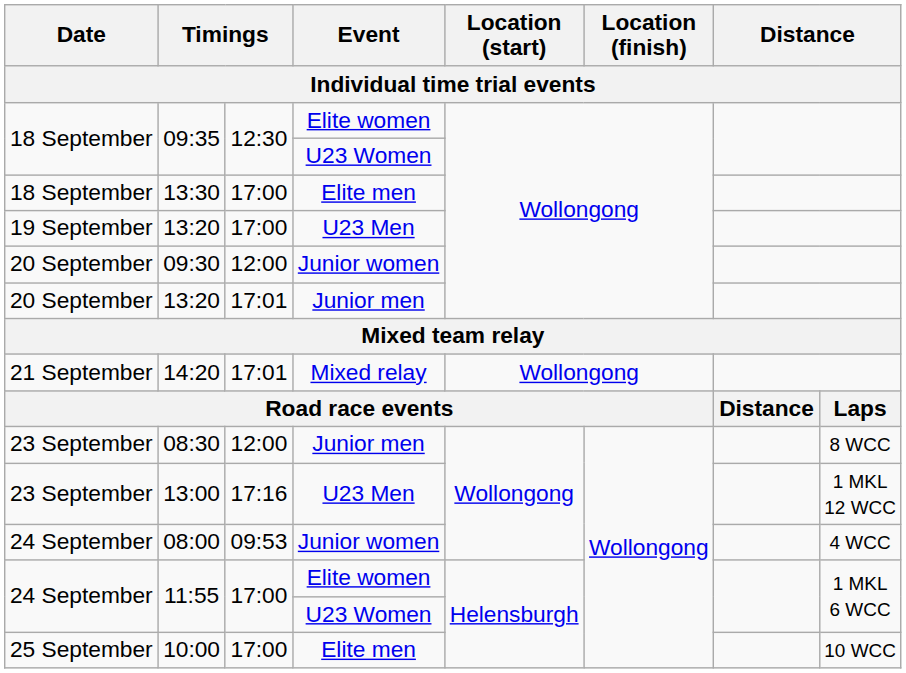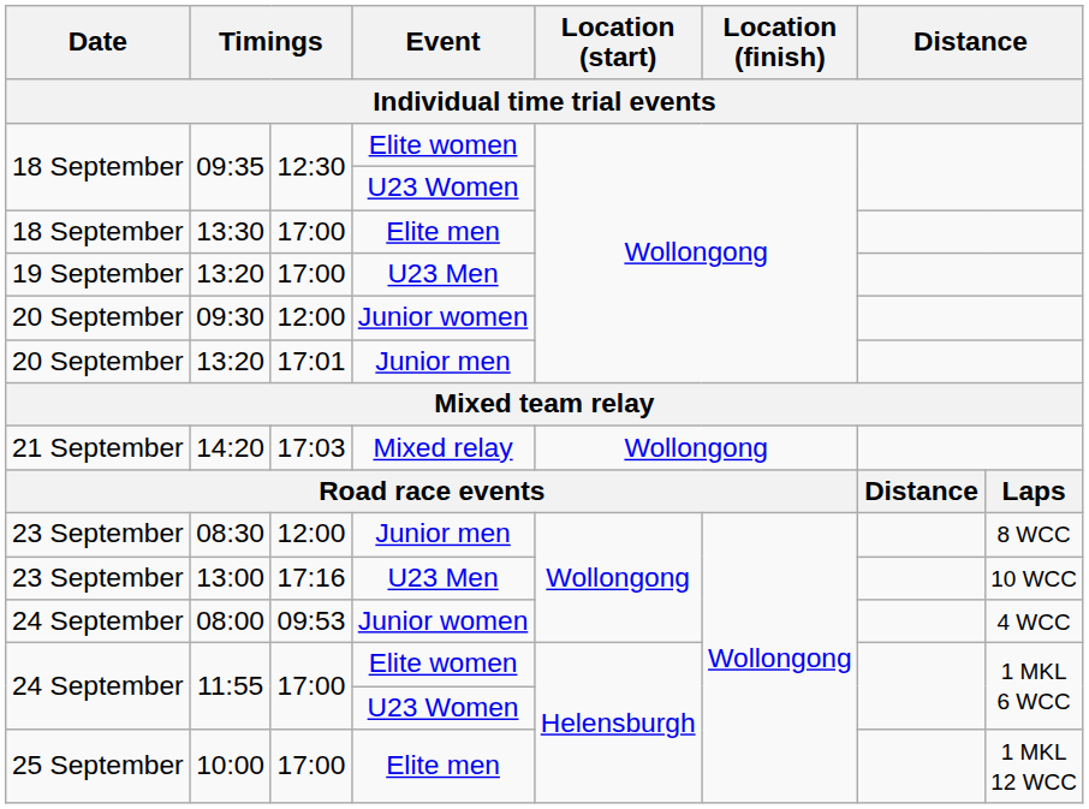14:20 | column 3: 17:01 -> 17:03
13:00 | column 8: 1 MKL 12 WCC -> 10 WCC
10:00 | column 8: 10 WCC -> 1 MKL 12 WCC
